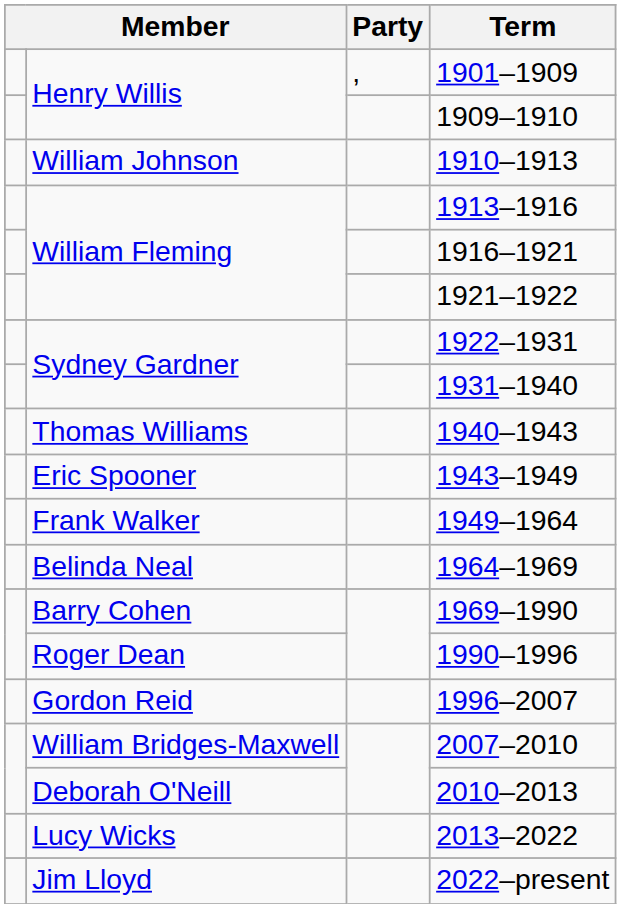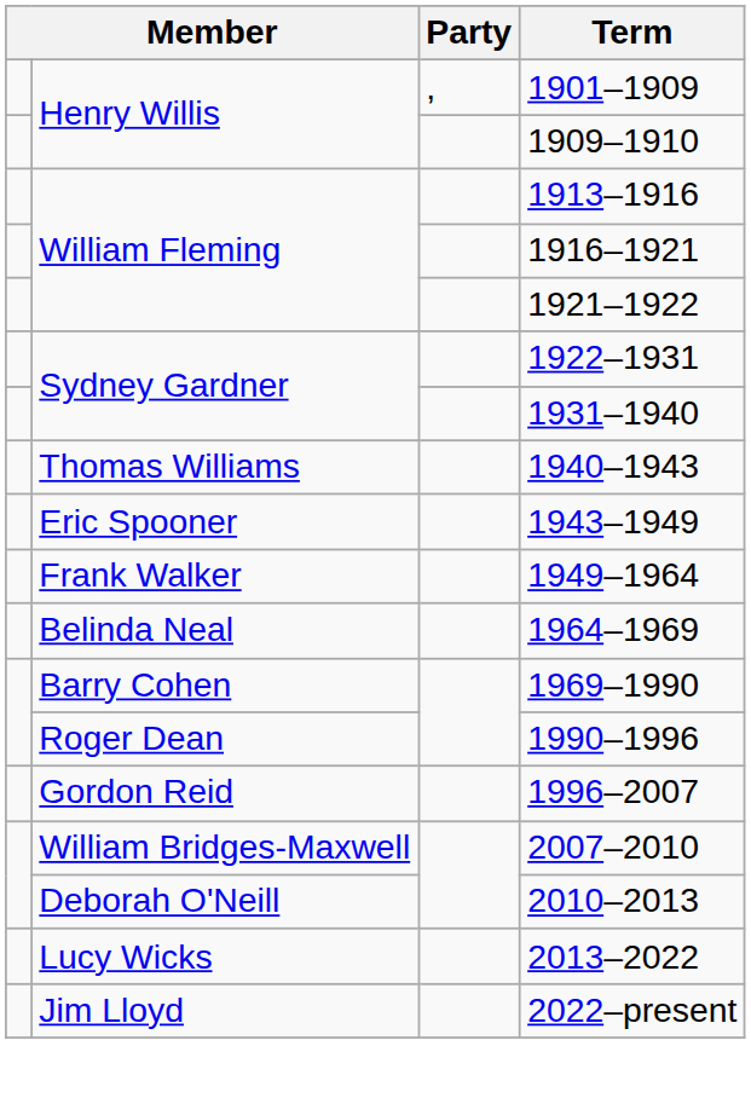- row: William Johnson | 1910–1913
